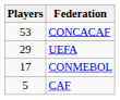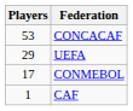CAF | Players: 5 -> 1
